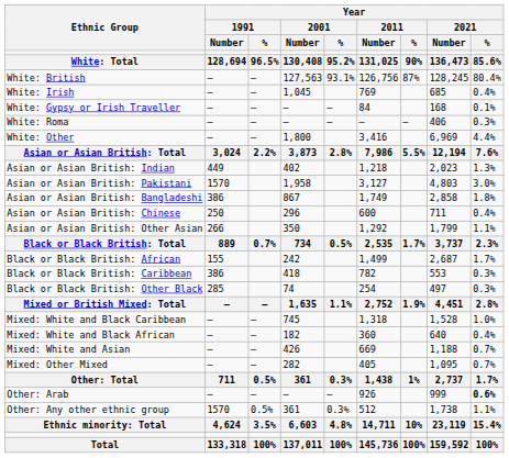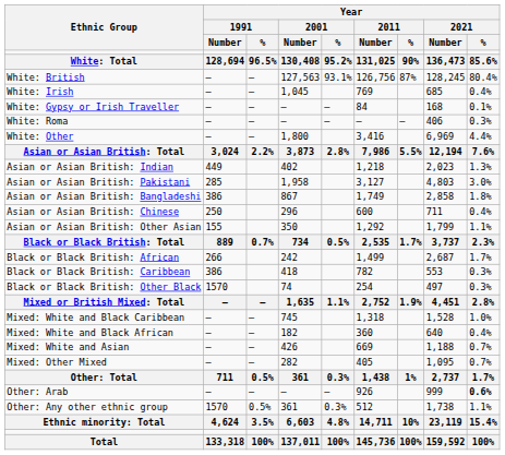Asian or Asian British: Pakistani | Year / 1991 / Number: 1570 -> 285
Asian or Asian British: Other Asian | Year / 1991 / Number: 266 -> 155
Black or Black British: African | Year / 1991 / Number: 155 -> 266
Black or Black British: Other Black | Year / 1991 / Number: 285 -> 1570
